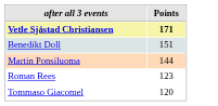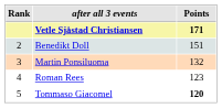+ column: Rank | 2 | 3 | 4 | 5
Martin Ponsiluoma | Points: 144 -> 132
Tommaso Giacomel | Points: normal -> bold
